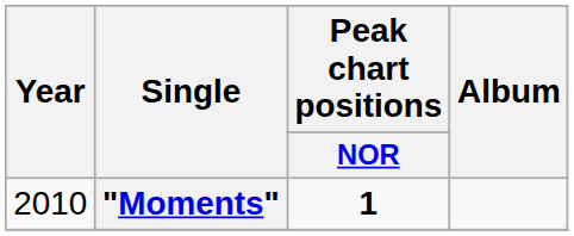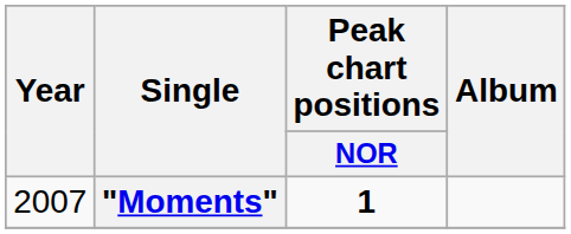"Moments" | Year: 2010 -> 2007
